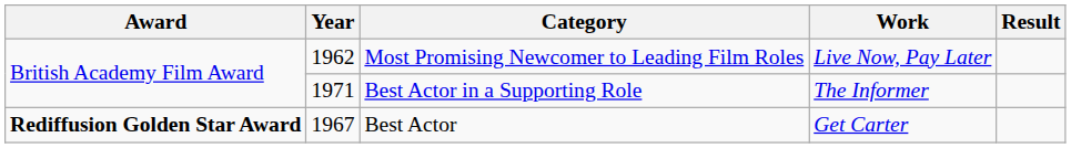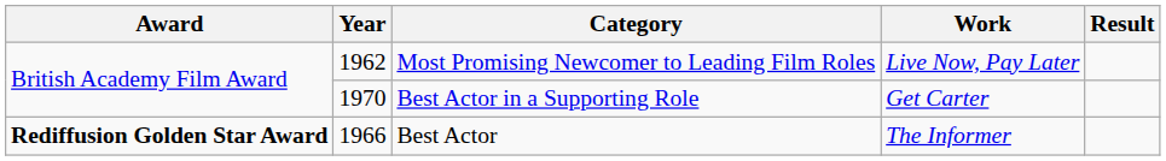Best Actor in a Supporting Role | Year: 1971 -> 1970
Best Actor in a Supporting Role | Work: The Informer -> Get Carter
Best Actor | Year: 1967 -> 1966
Best Actor | Work: Get Carter -> The Informer
